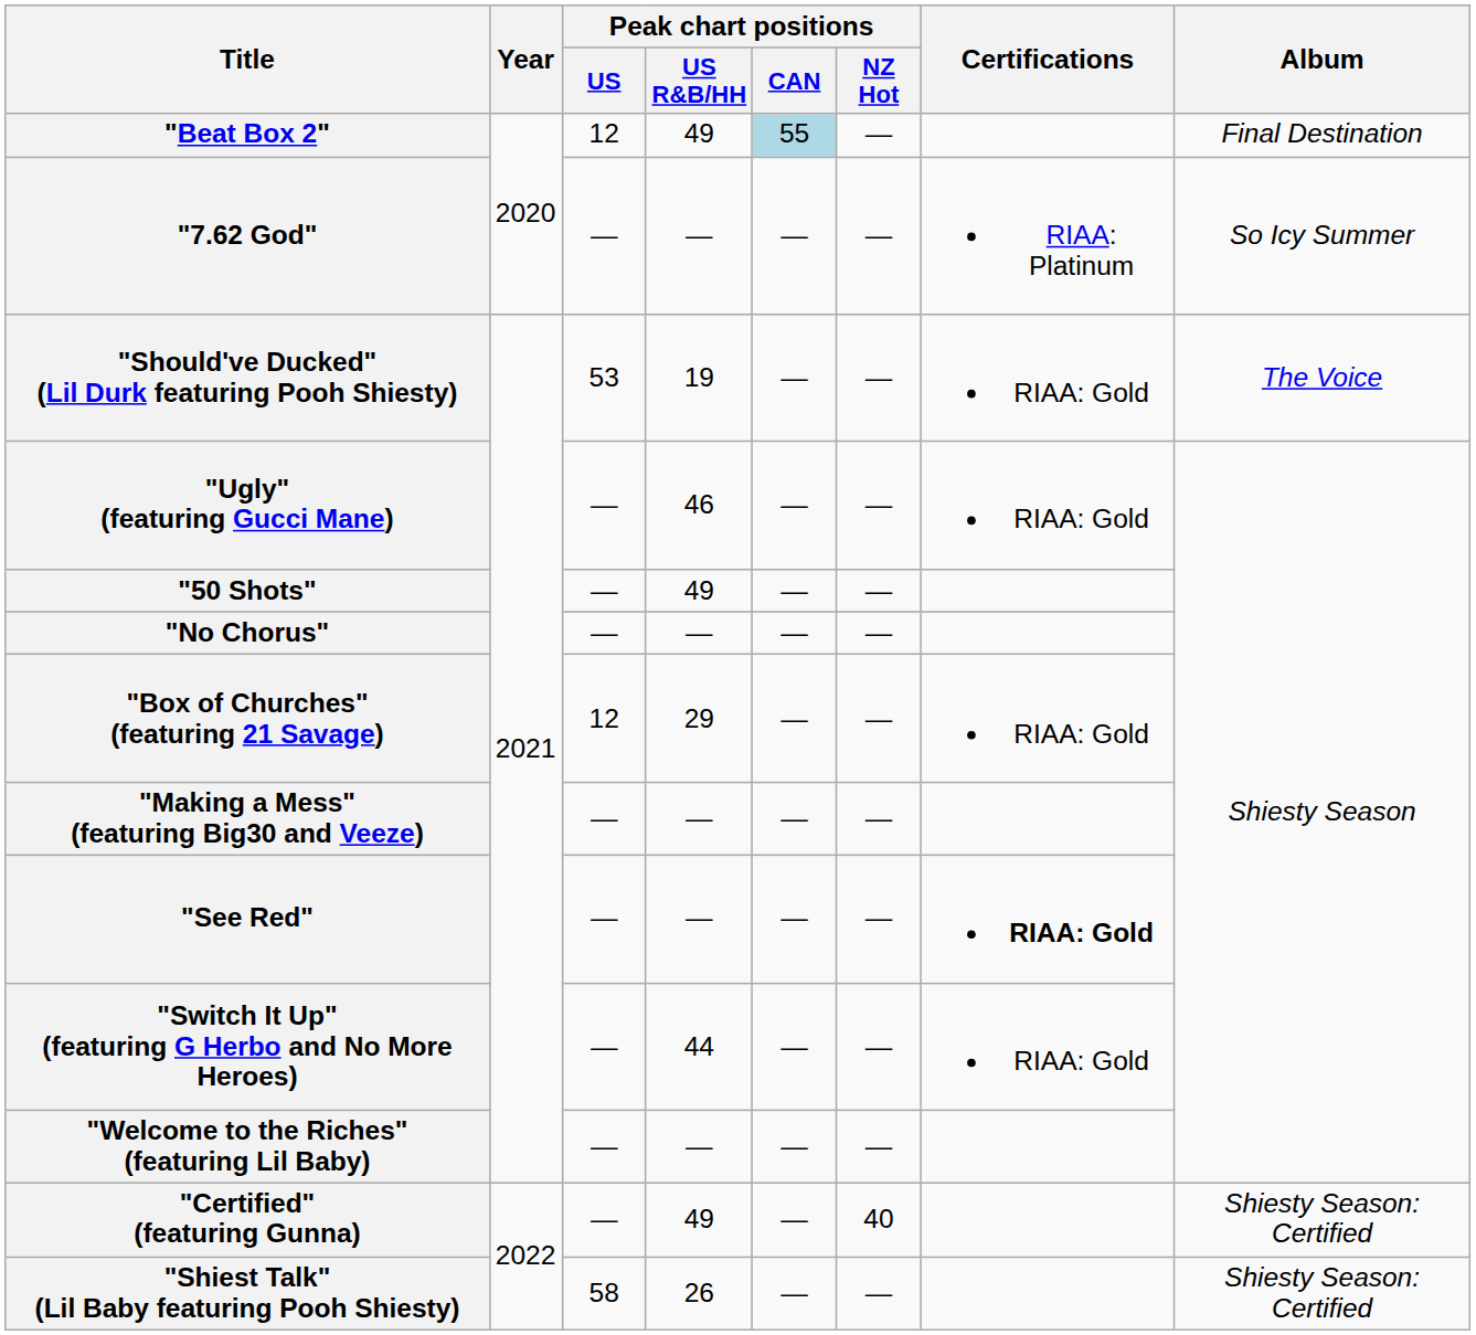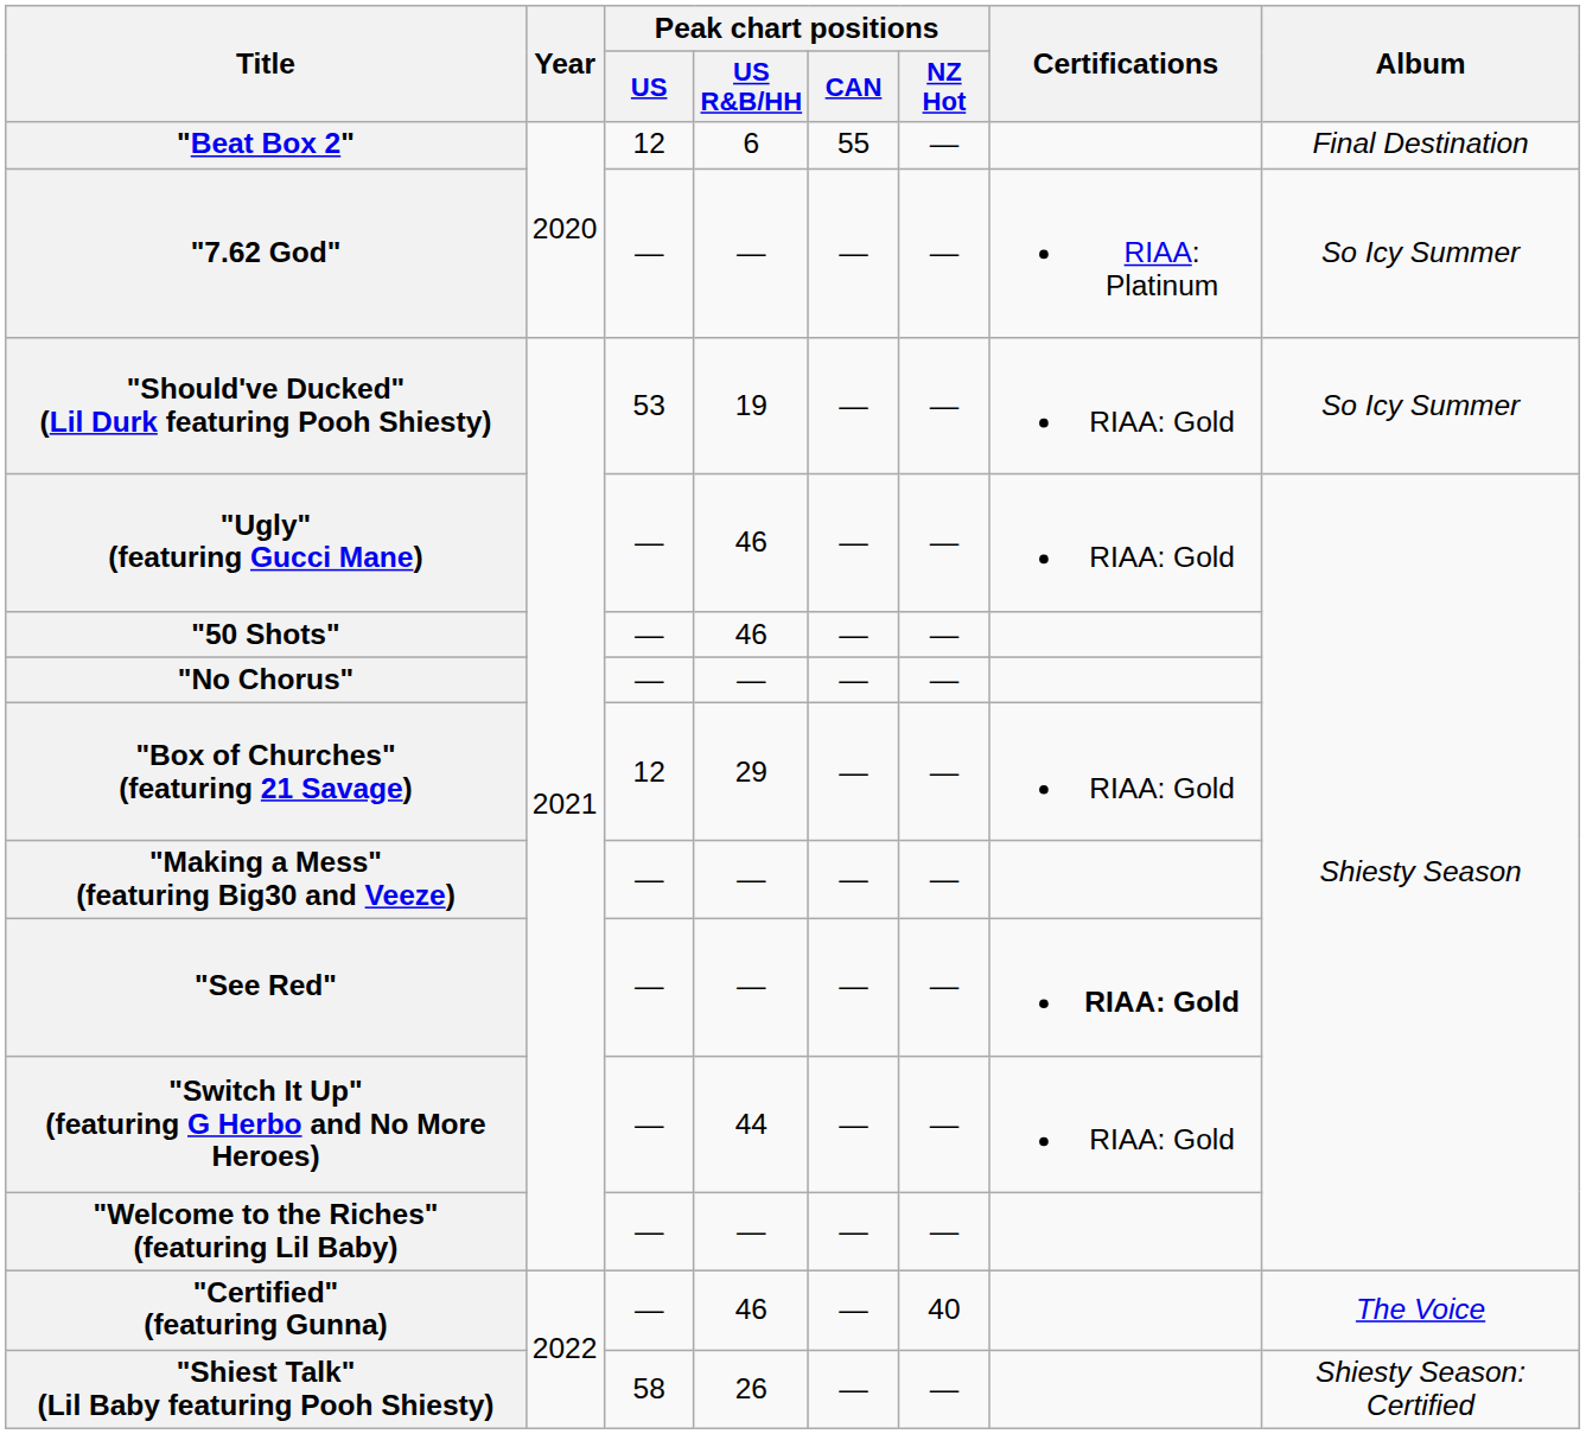"Beat Box 2" | Peak chart positions / US R&B/HH: 49 -> 6
"Beat Box 2" | Peak chart positions / CAN: lightblue background -> no background
"Should've Ducked" (Lil Durk featuring Pooh Shiesty) | Album: The Voice -> So Icy Summer
"50 Shots" | Peak chart positions / US R&B/HH: 49 -> 46
"Certified" (featuring Gunna) | Peak chart positions / US R&B/HH: 49 -> 46
"Certified" (featuring Gunna) | Album: Shiesty Season: Certified -> The Voice
